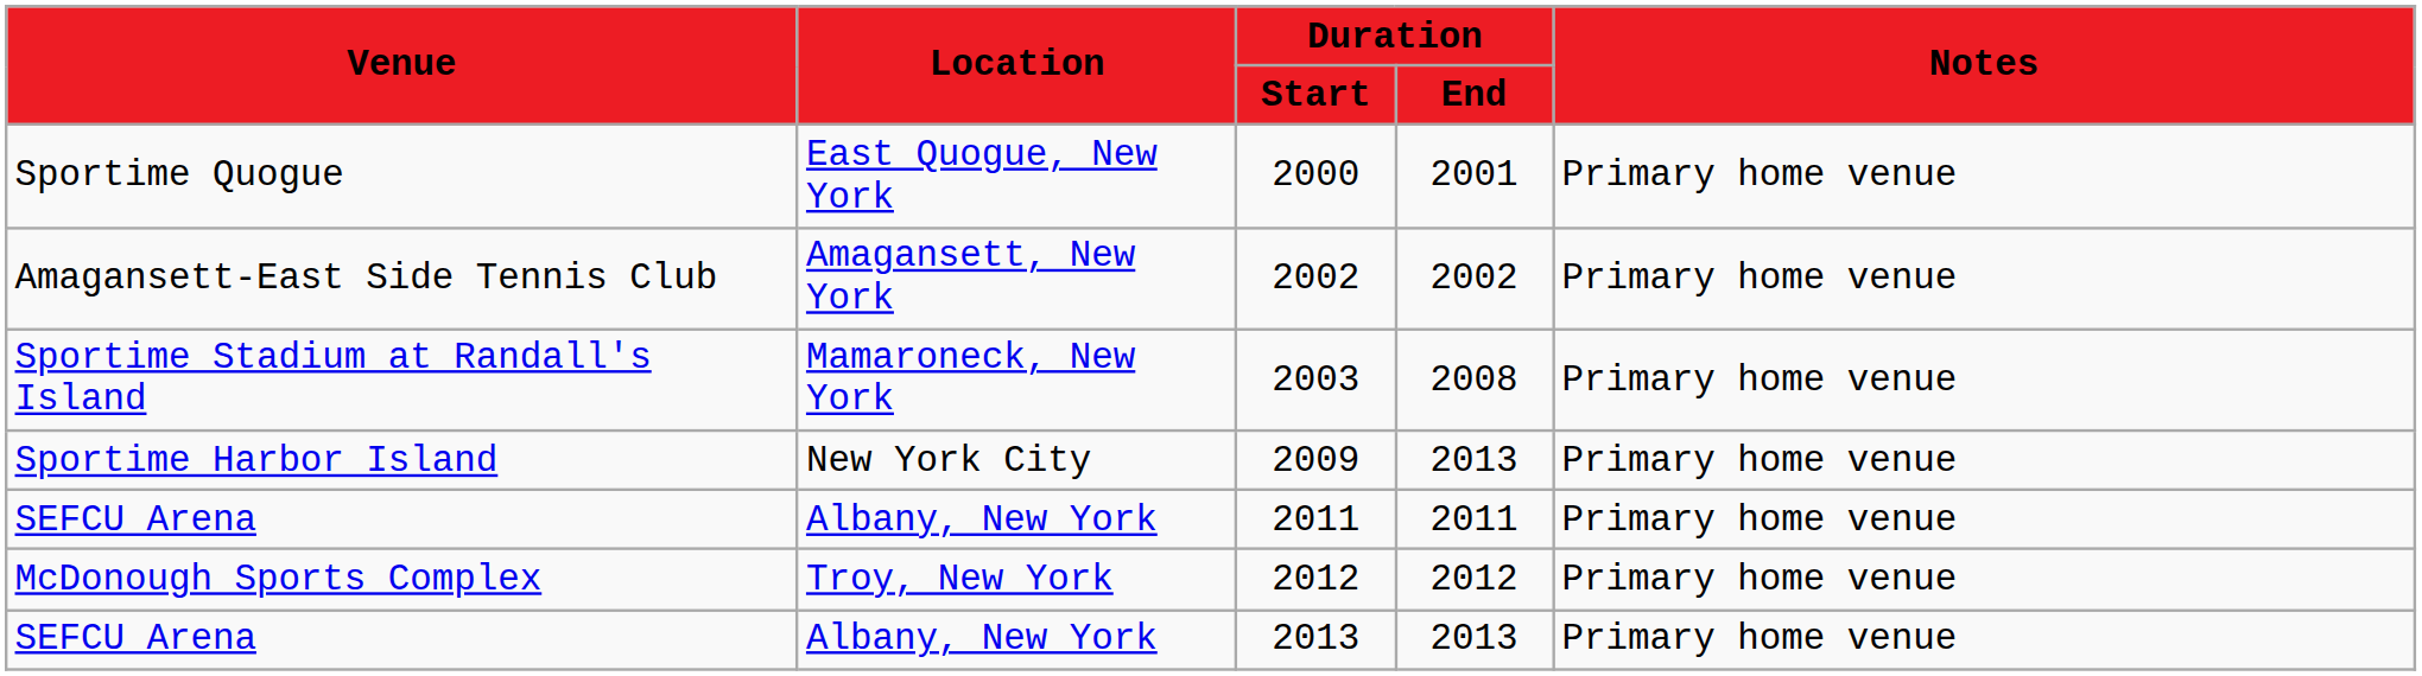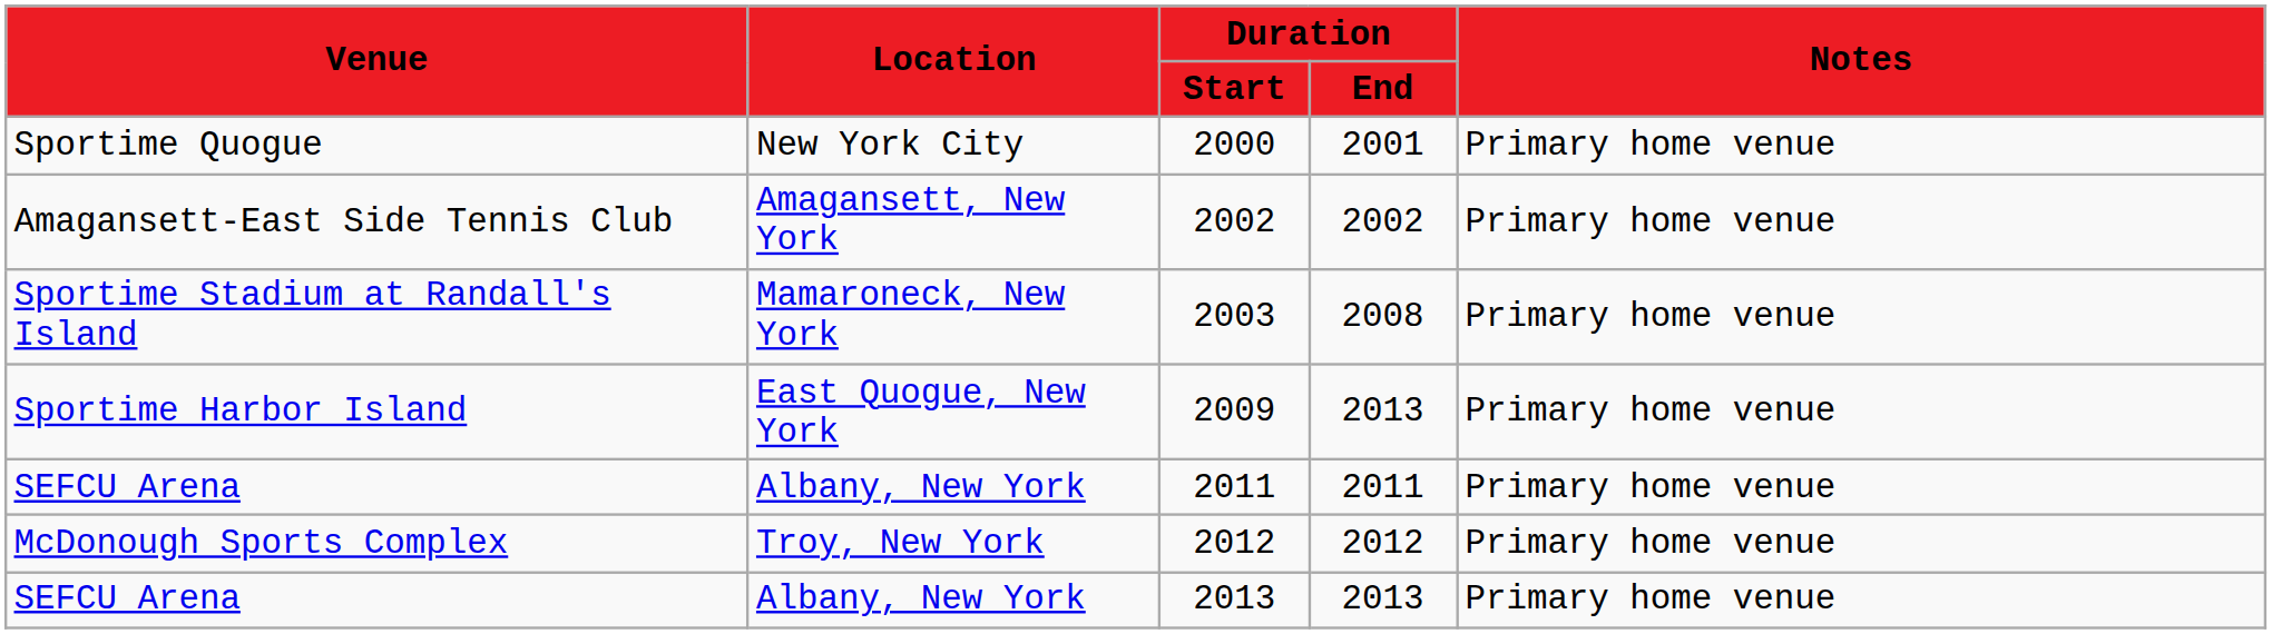2000 | Location: East Quogue, New York -> New York City
2009 | Location: New York City -> East Quogue, New York
